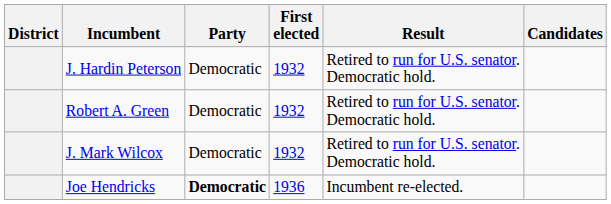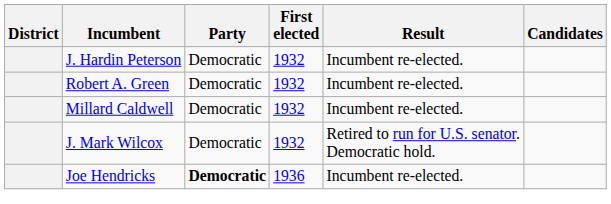J. Hardin Peterson | Result: Retired to run for U.S. senator. Democratic hold. -> Incumbent re-elected.
Robert A. Green | Result: Retired to run for U.S. senator. Democratic hold. -> Incumbent re-elected.
+ row: Millard Caldwell | Democratic | 1932 | Incumbent re-elected.
